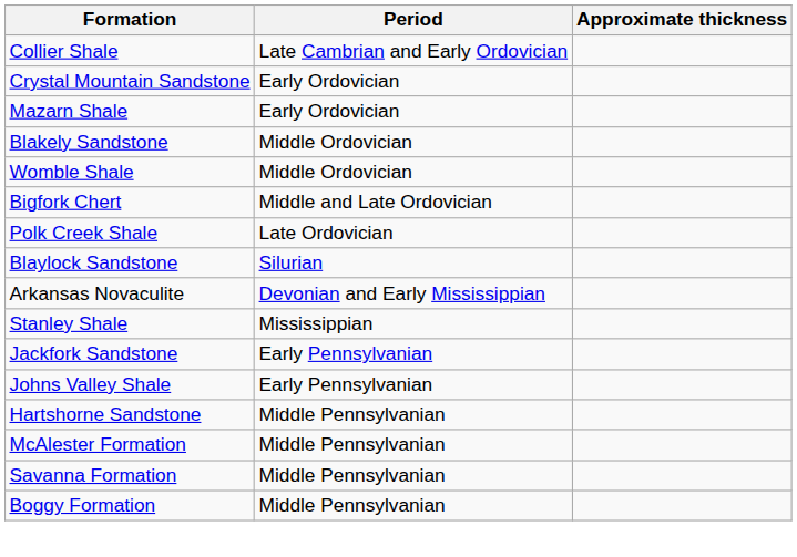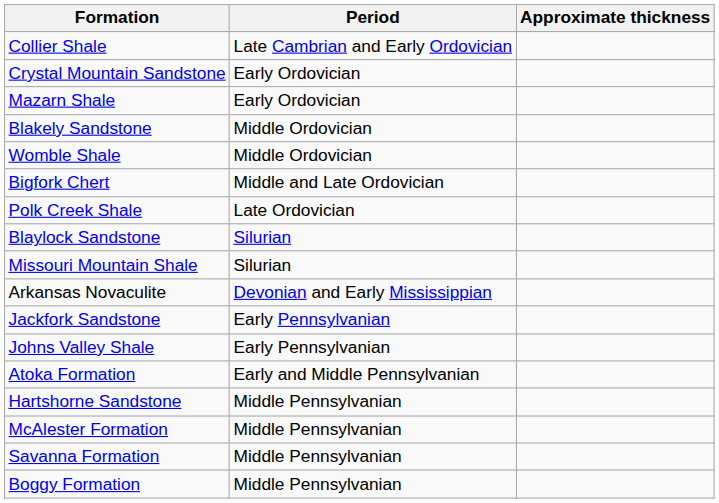+ row: Missouri Mountain Shale | Silurian
- row: Stanley Shale | Mississippian
+ row: Atoka Formation | Early and Middle Pennsylvanian
